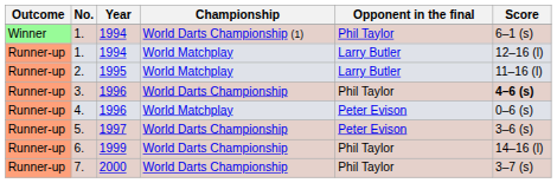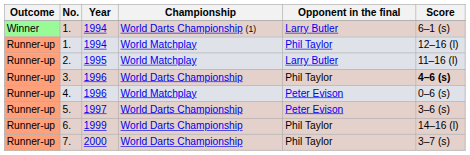1. / World Darts Championship (1) | Opponent in the final: Phil Taylor -> Larry Butler
1. / World Matchplay | Opponent in the final: Larry Butler -> Phil Taylor
